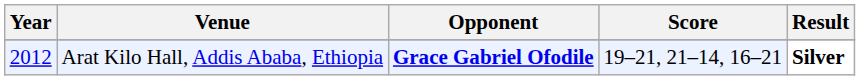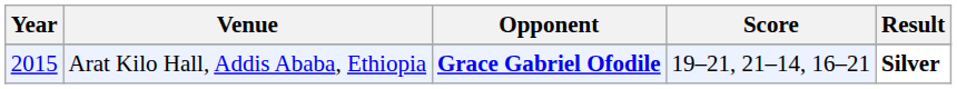Arat Kilo Hall, Addis Ababa, Ethiopia | Year: 2012 -> 2015
